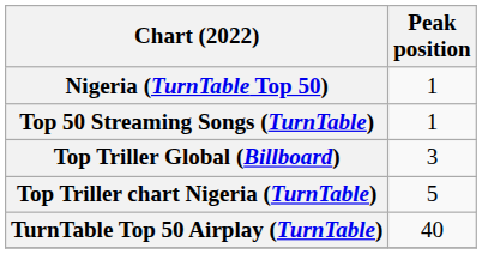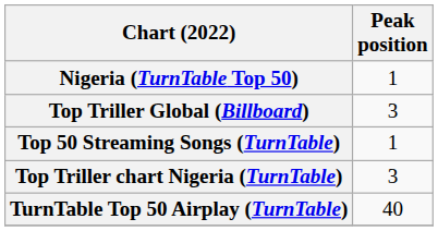rows swapped: Top Triller Global (Billboard) <-> Top 50 Streaming Songs (TurnTable)
Top Triller chart Nigeria (TurnTable) | Peak position: 5 -> 3
